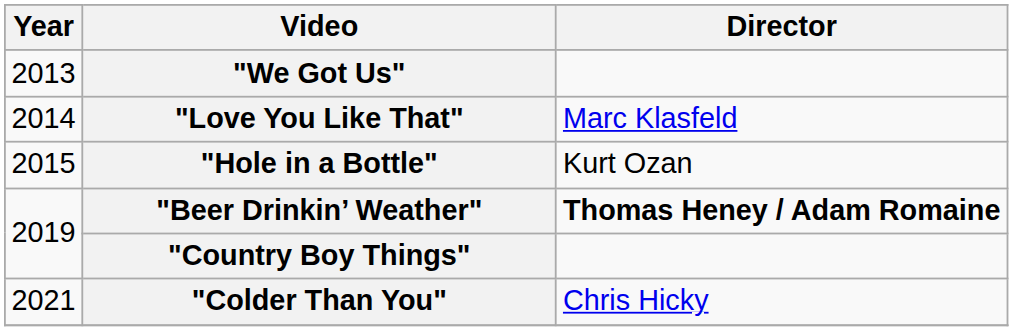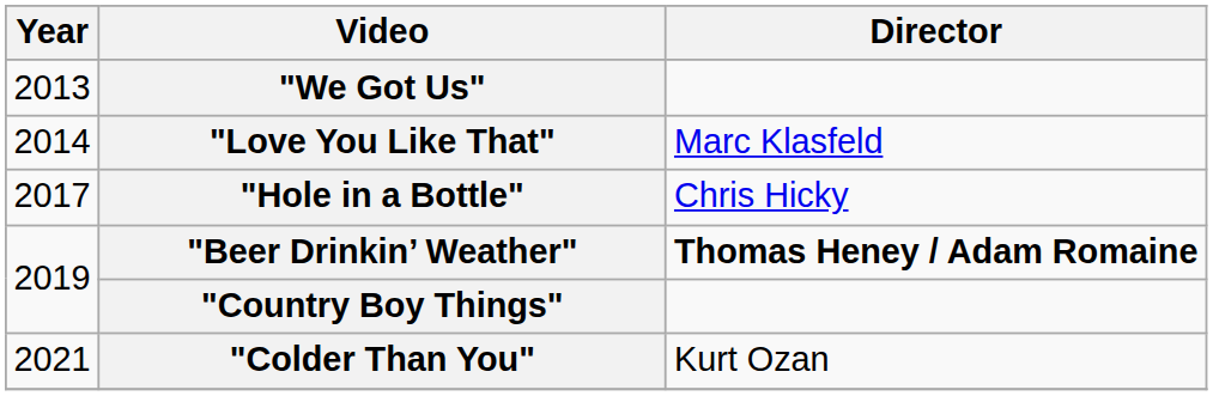"Hole in a Bottle" | Year: 2015 -> 2017
"Hole in a Bottle" | Director: Kurt Ozan -> Chris Hicky
"Colder Than You" | Director: Chris Hicky -> Kurt Ozan
